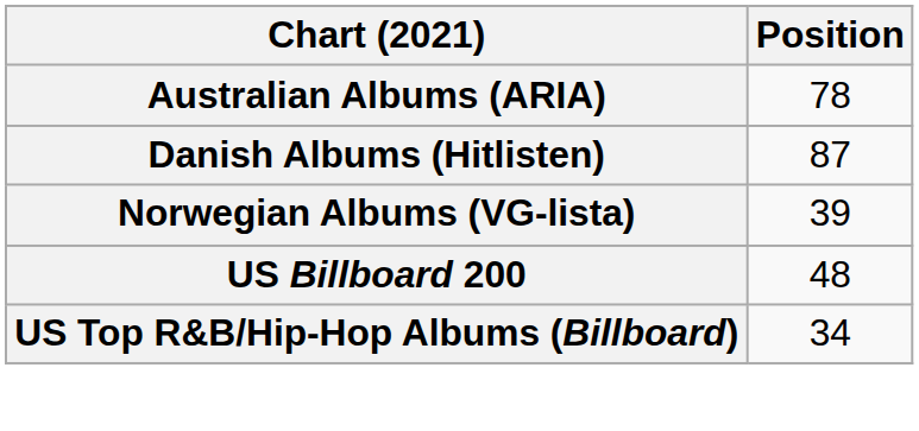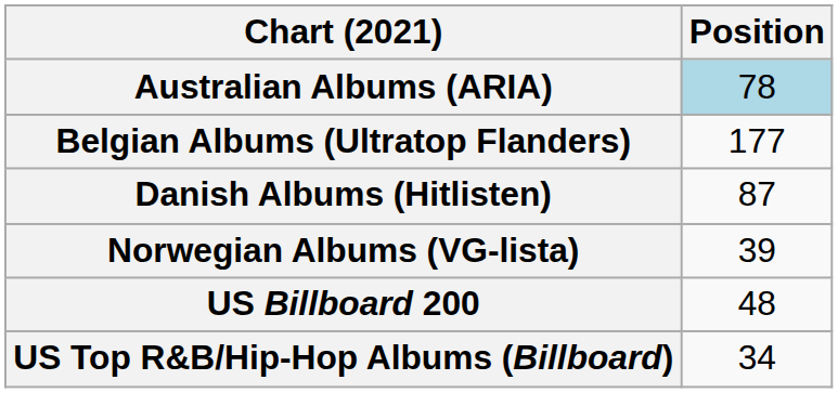Australian Albums (ARIA) | Position: no background -> lightblue background
+ row: Belgian Albums (Ultratop Flanders) | 177
